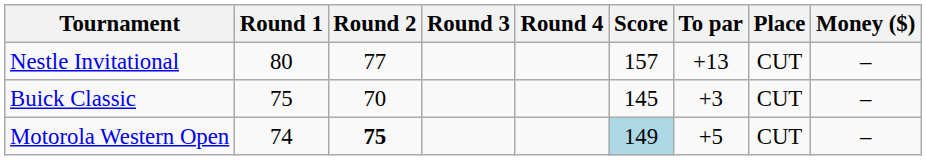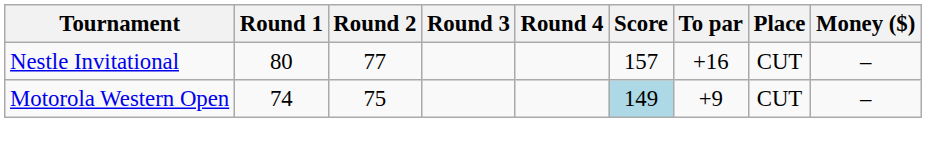Nestle Invitational | To par: +13 -> +16
- row: Buick Classic | 75 | 70 | 145 | +3 | CUT | –
Motorola Western Open | Round 2: bold -> normal
Motorola Western Open | To par: +5 -> +9
